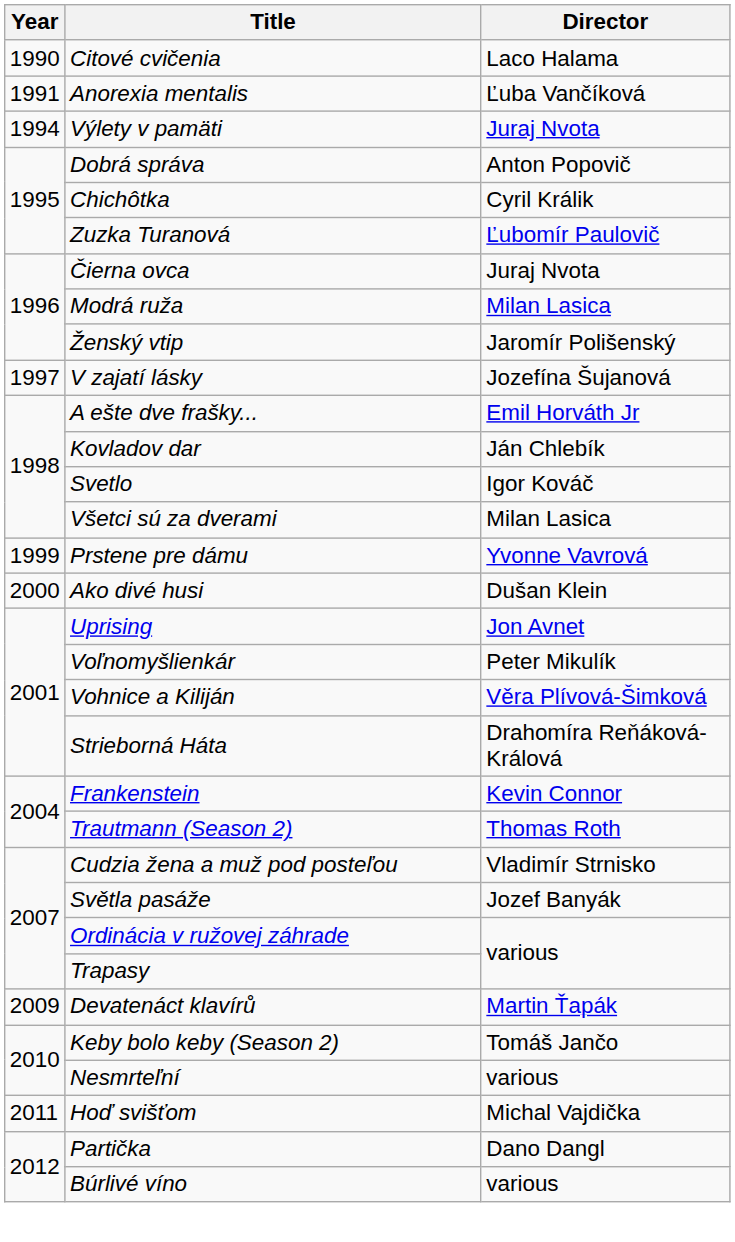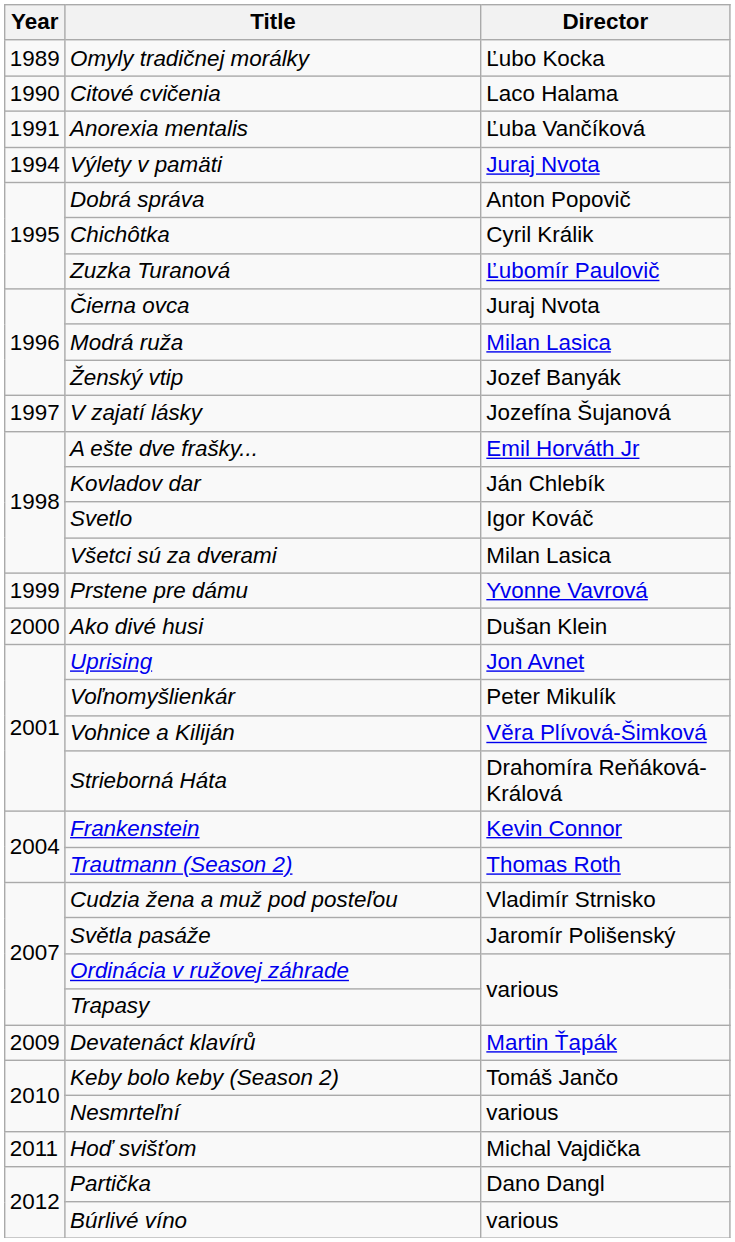+ row: 1989 | Omyly tradičnej morálky | Ľubo Kocka
Ženský vtip | Director: Jaromír Polišenský -> Jozef Banyák
Světla pasáže | Director: Jozef Banyák -> Jaromír Polišenský
